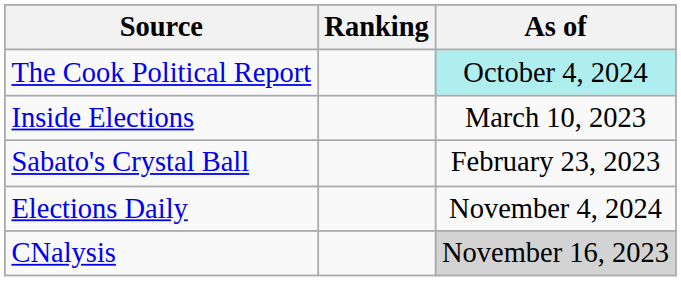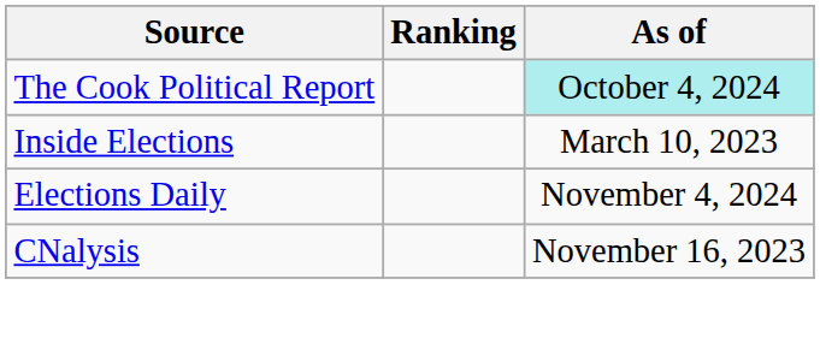- row: Sabato's Crystal Ball | February 23, 2023
CNalysis | As of: lightgrey background -> no background
